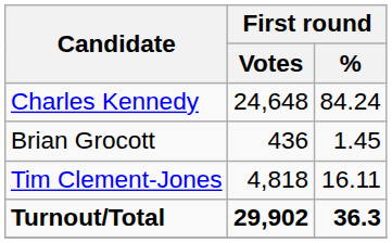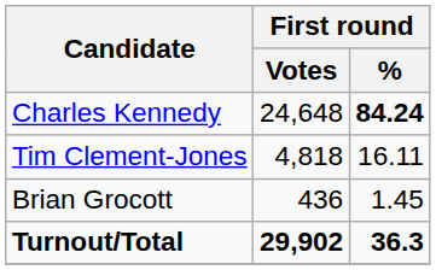Charles Kennedy | First round / %: normal -> bold
rows swapped: Tim Clement-Jones <-> Brian Grocott
